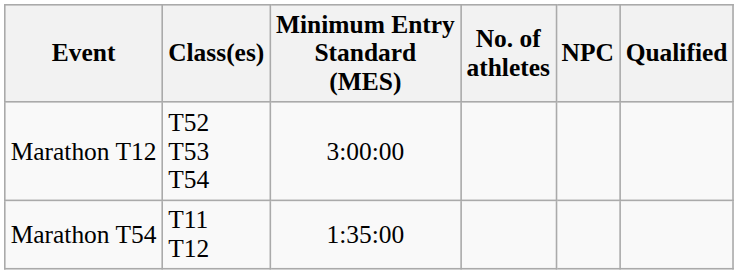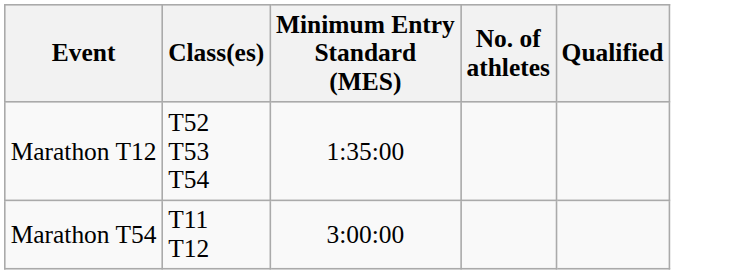- column: NPC
Marathon T12 | Minimum Entry Standard (MES): 3:00:00 -> 1:35:00
Marathon T54 | Minimum Entry Standard (MES): 1:35:00 -> 3:00:00
